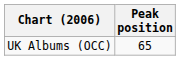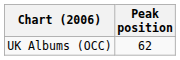UK Albums (OCC) | Peak position: 65 -> 62
